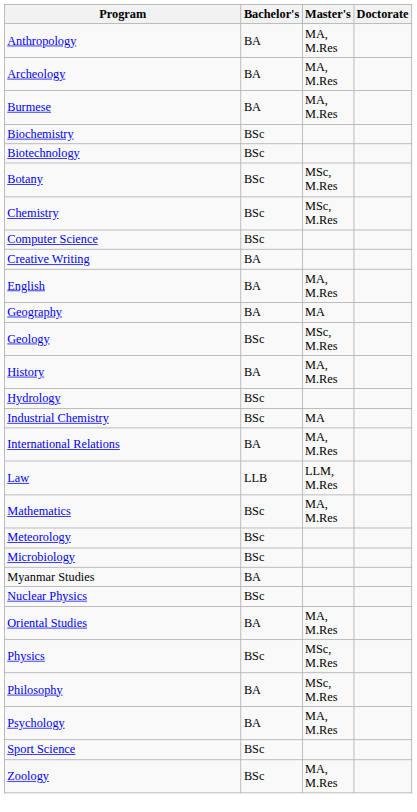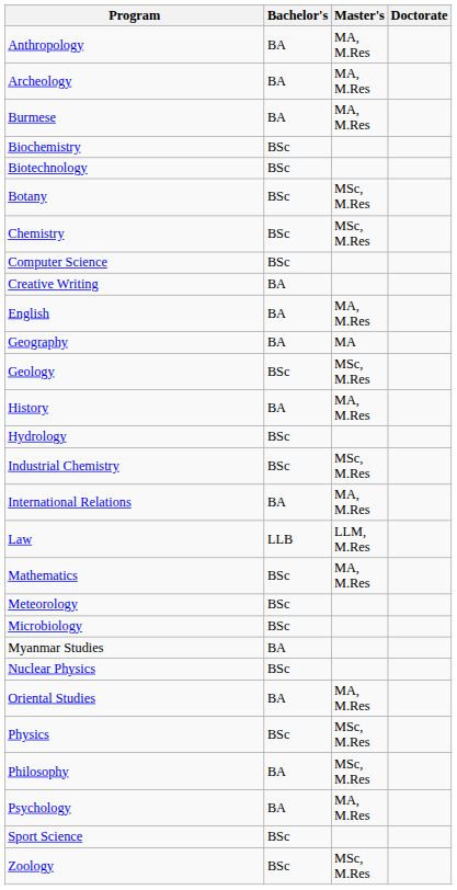Industrial Chemistry | Master's: MA -> MSc, M.Res
Zoology | Master's: MA, M.Res -> MSc, M.Res
